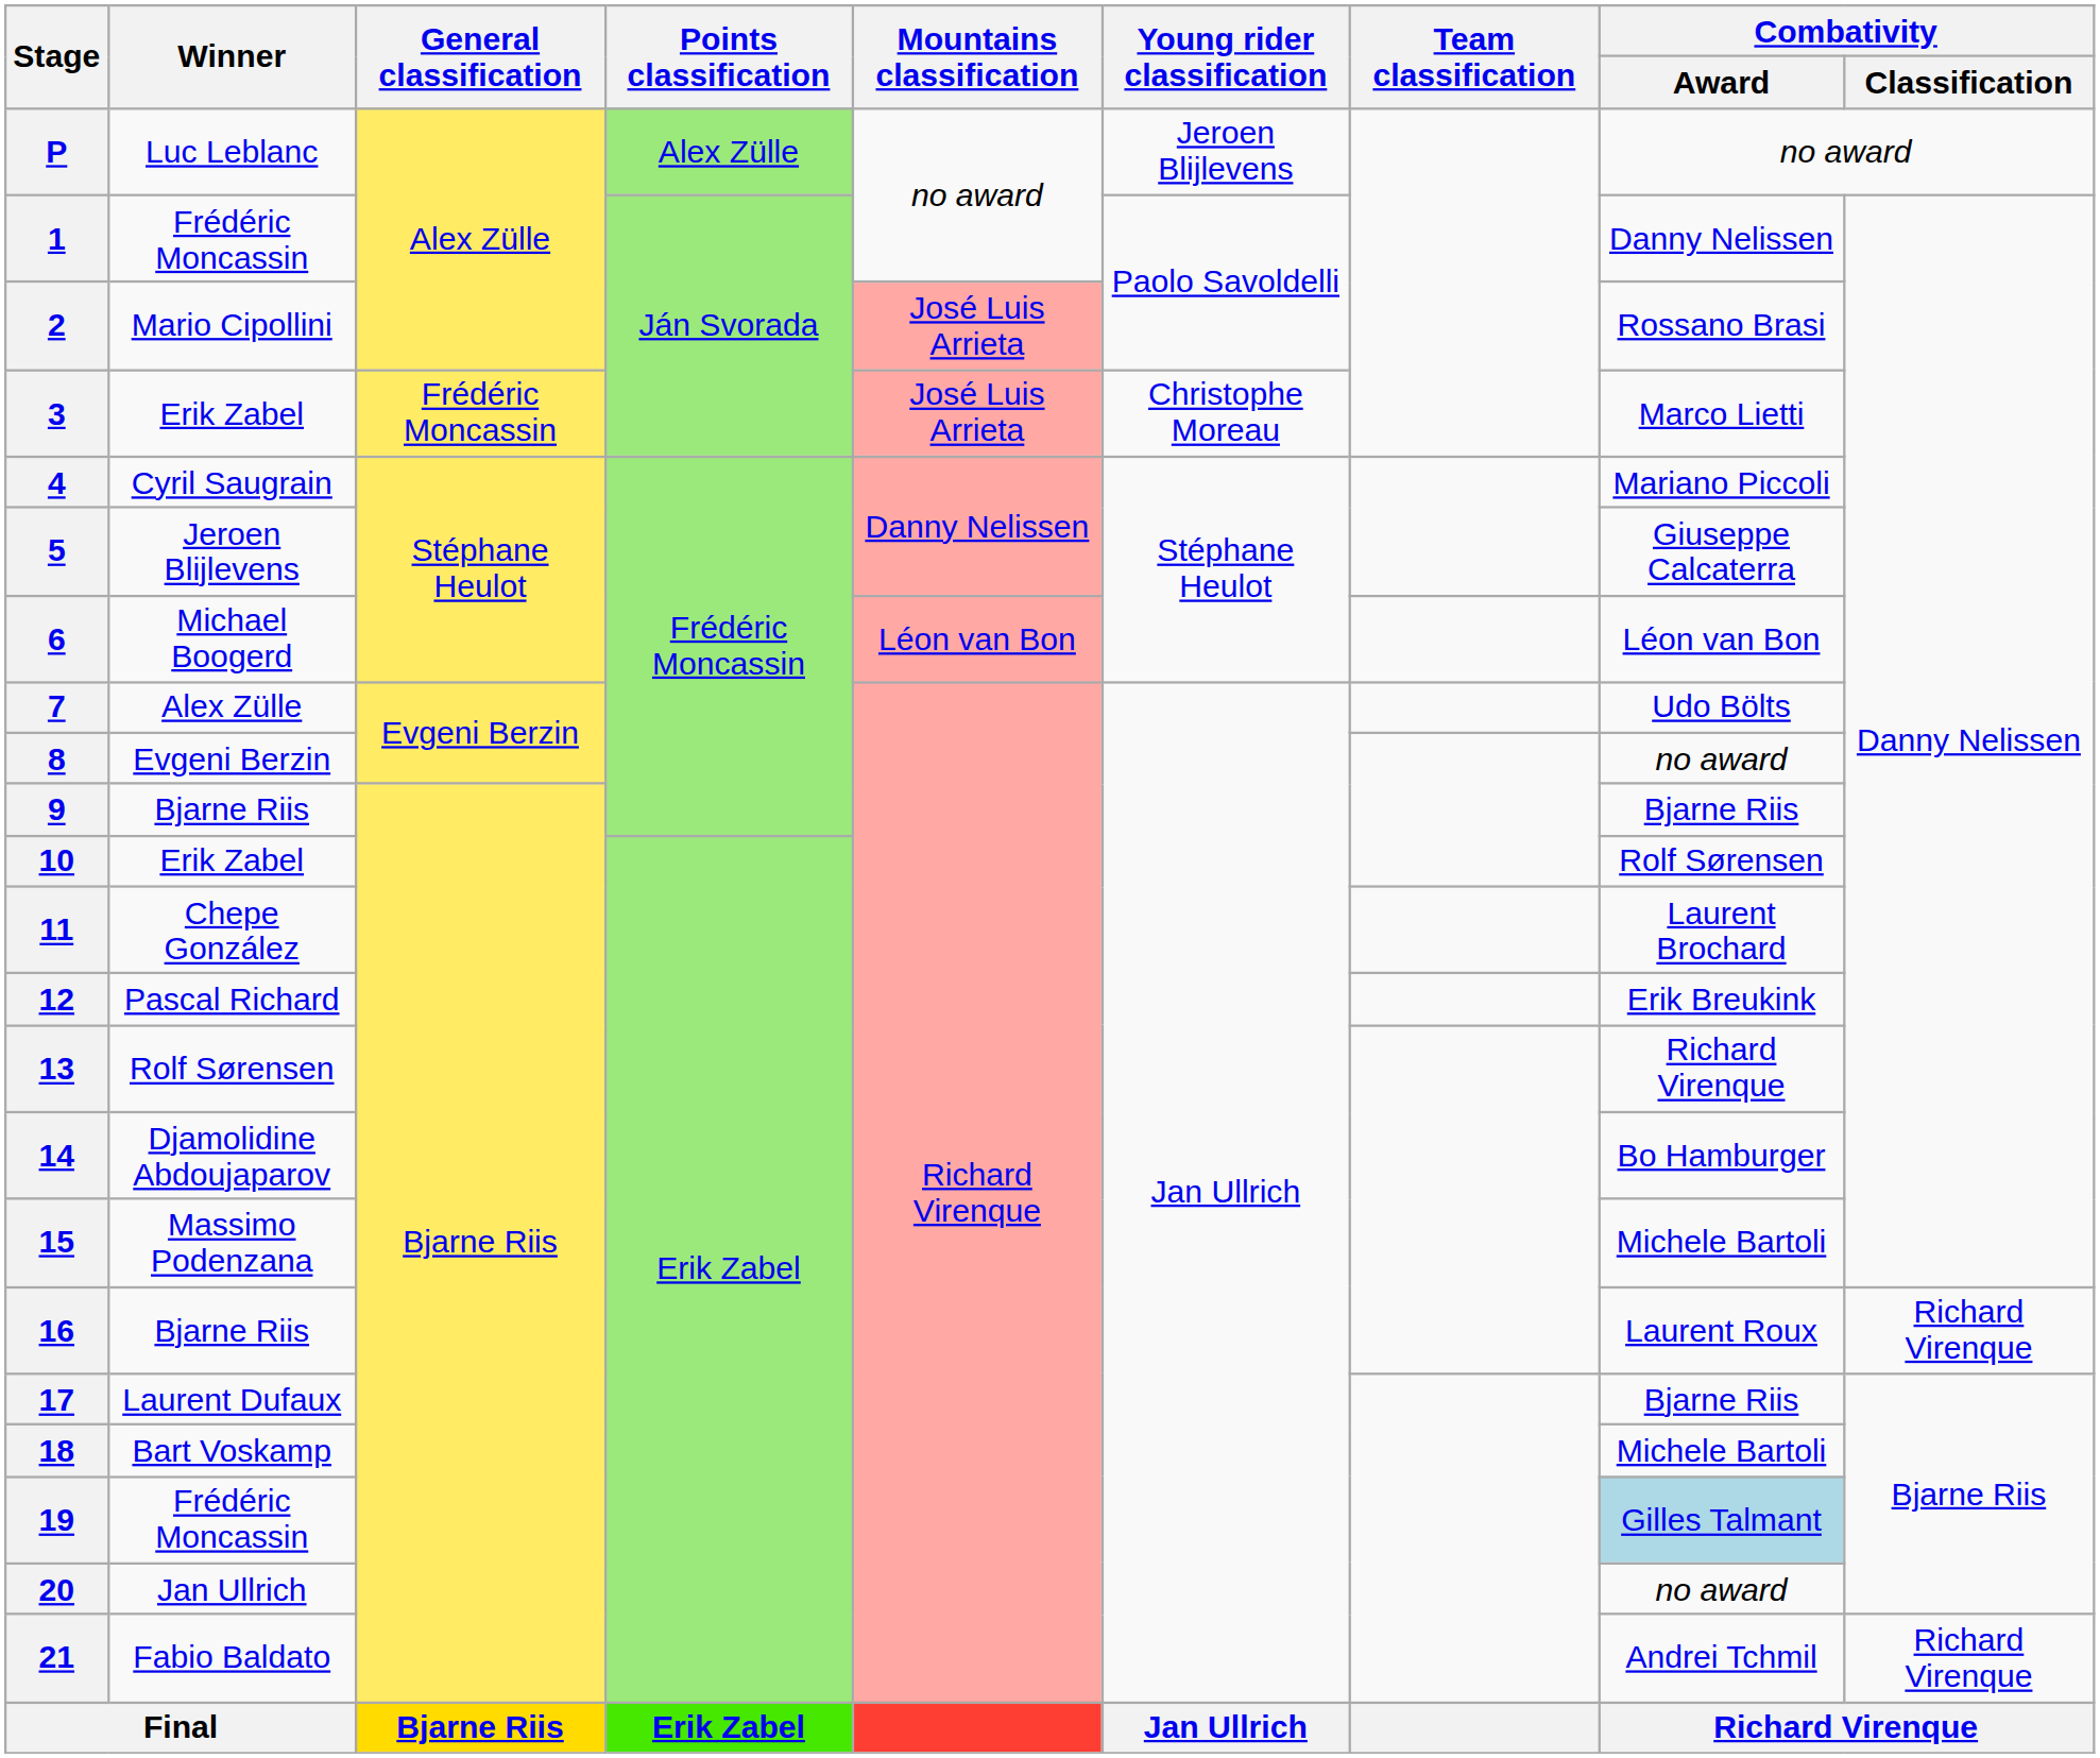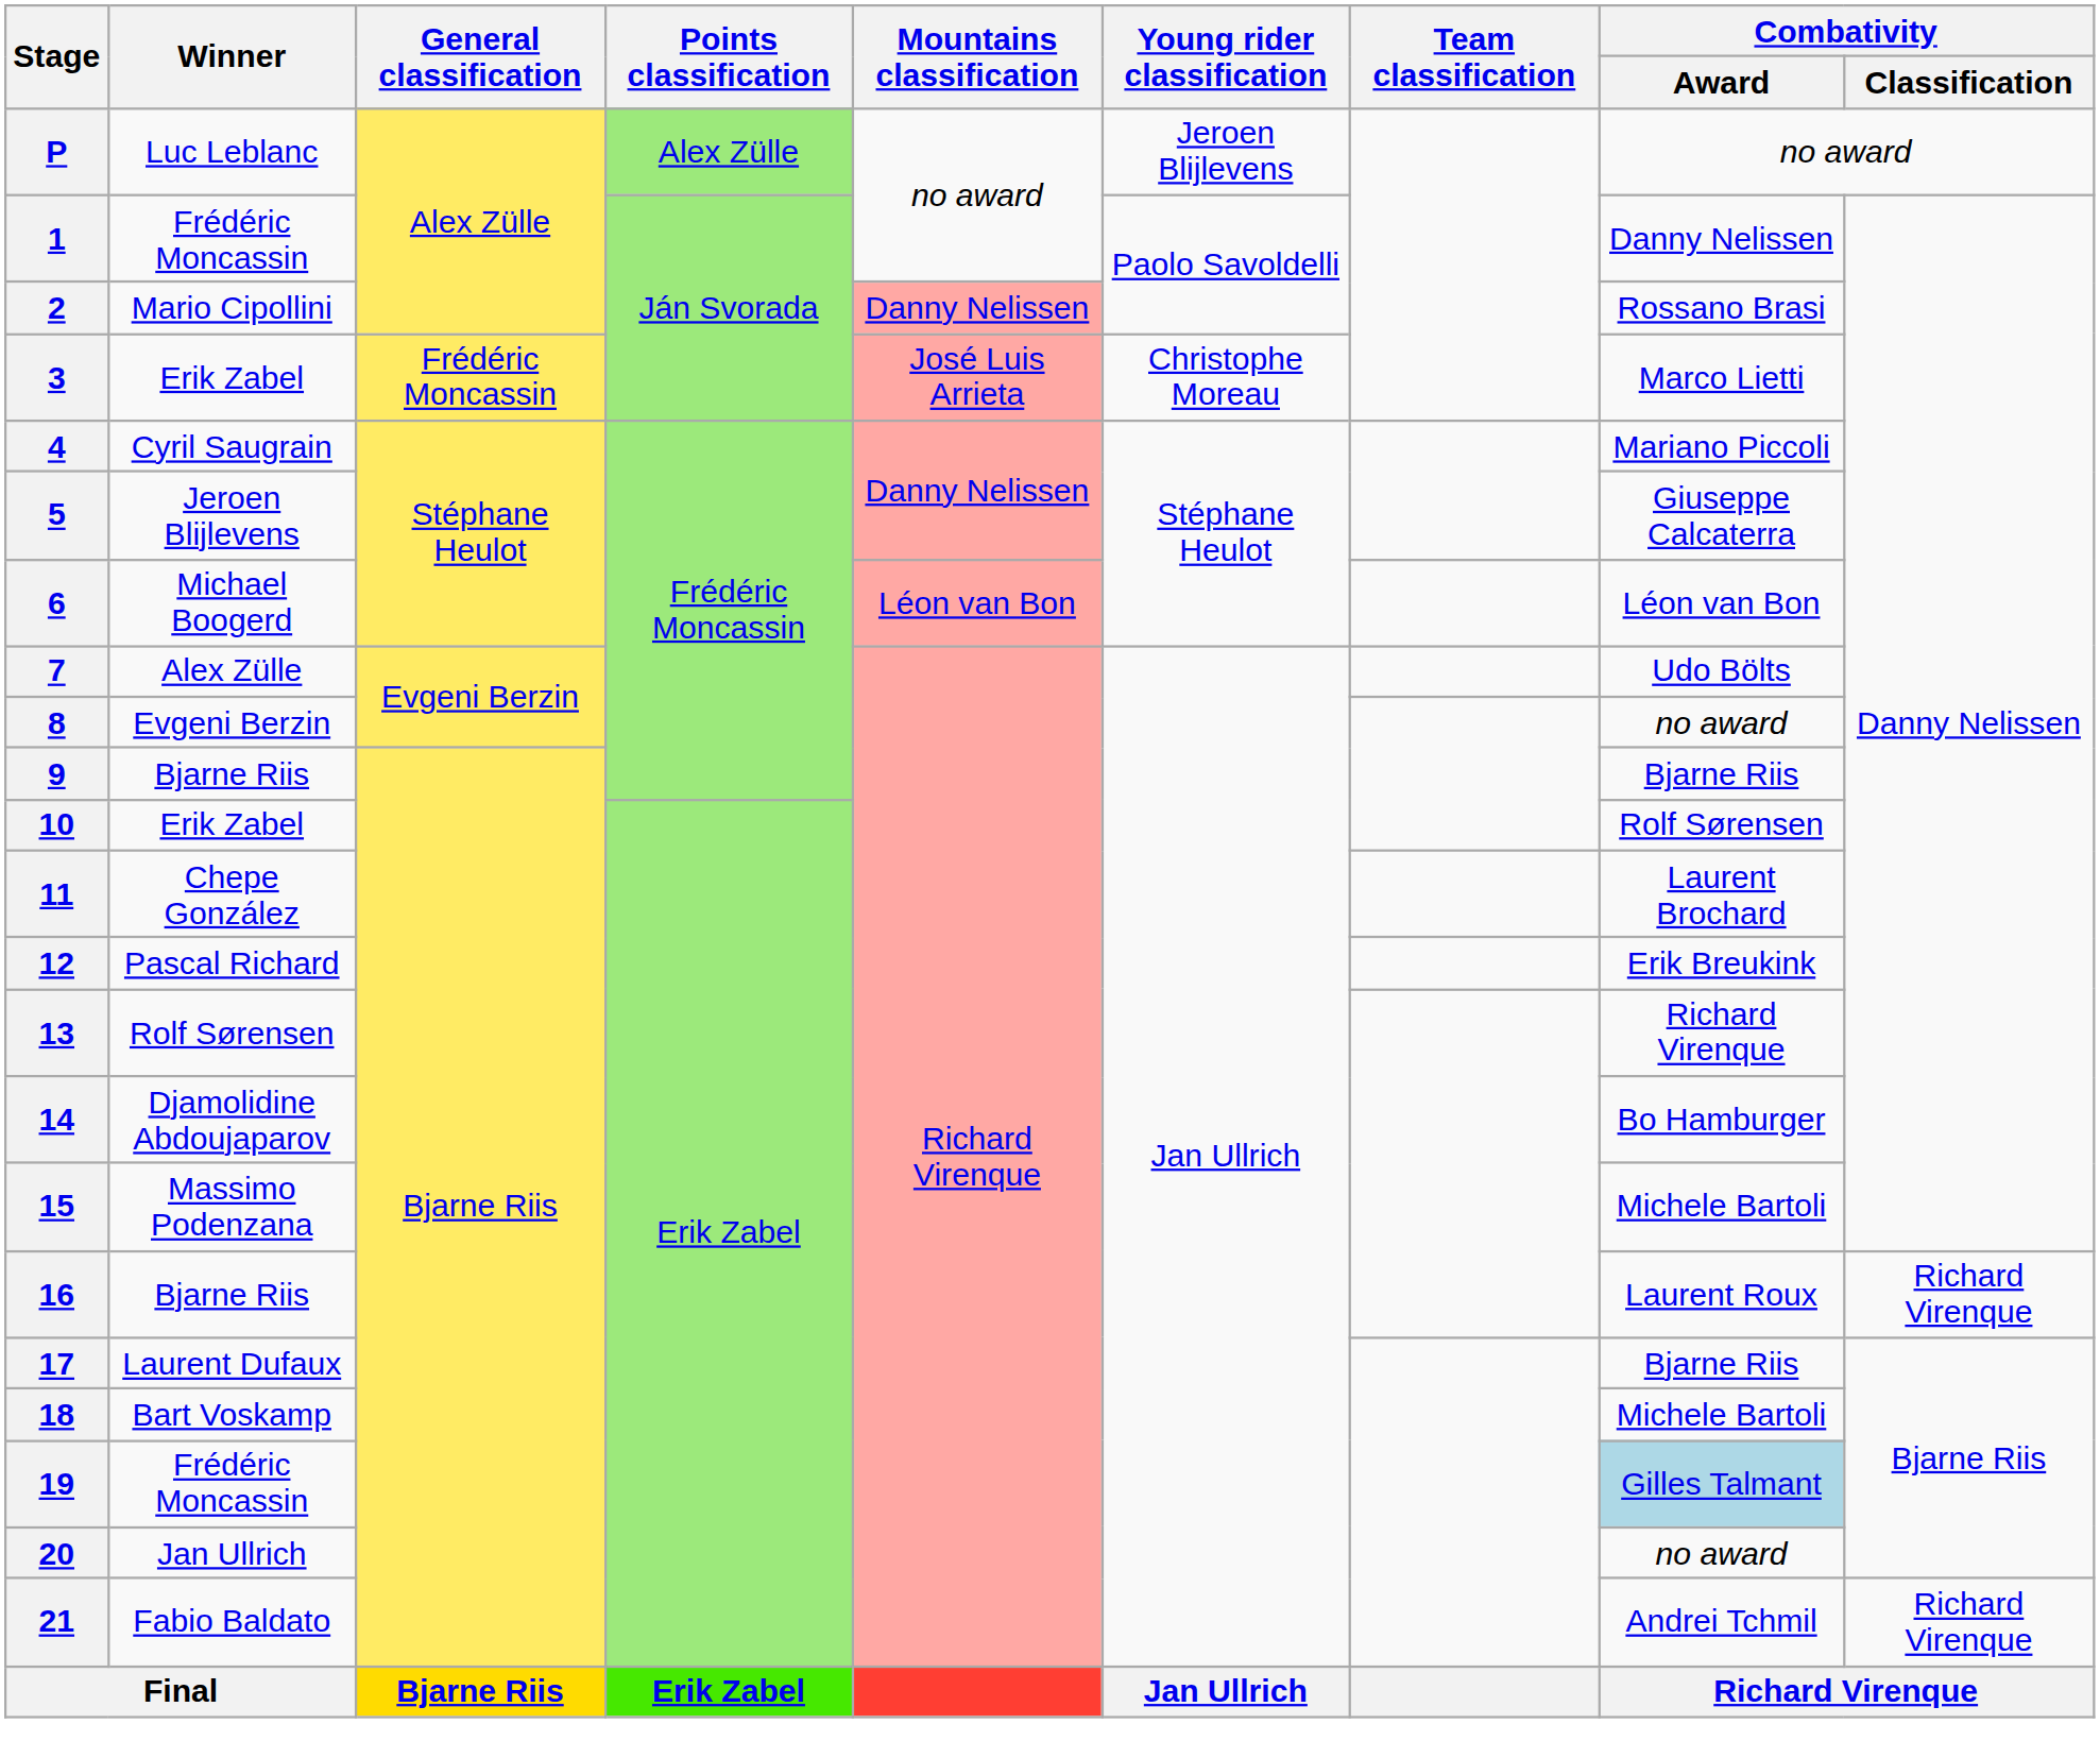2 | Mountains classification: José Luis Arrieta -> Danny Nelissen
